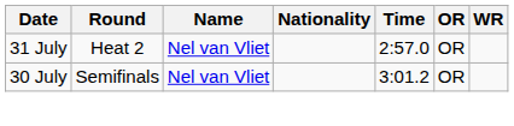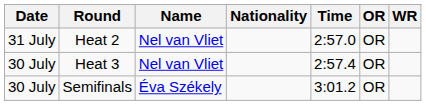+ row: 30 July | Heat 3 | Nel van Vliet | 2:57.4 | OR
Semifinals | Name: Nel van Vliet -> Éva Székely
